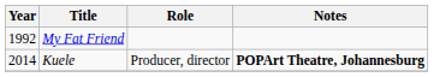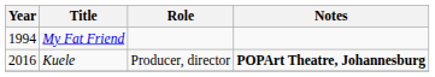My Fat Friend | Year: 1992 -> 1994
Kuele | Year: 2014 -> 2016
